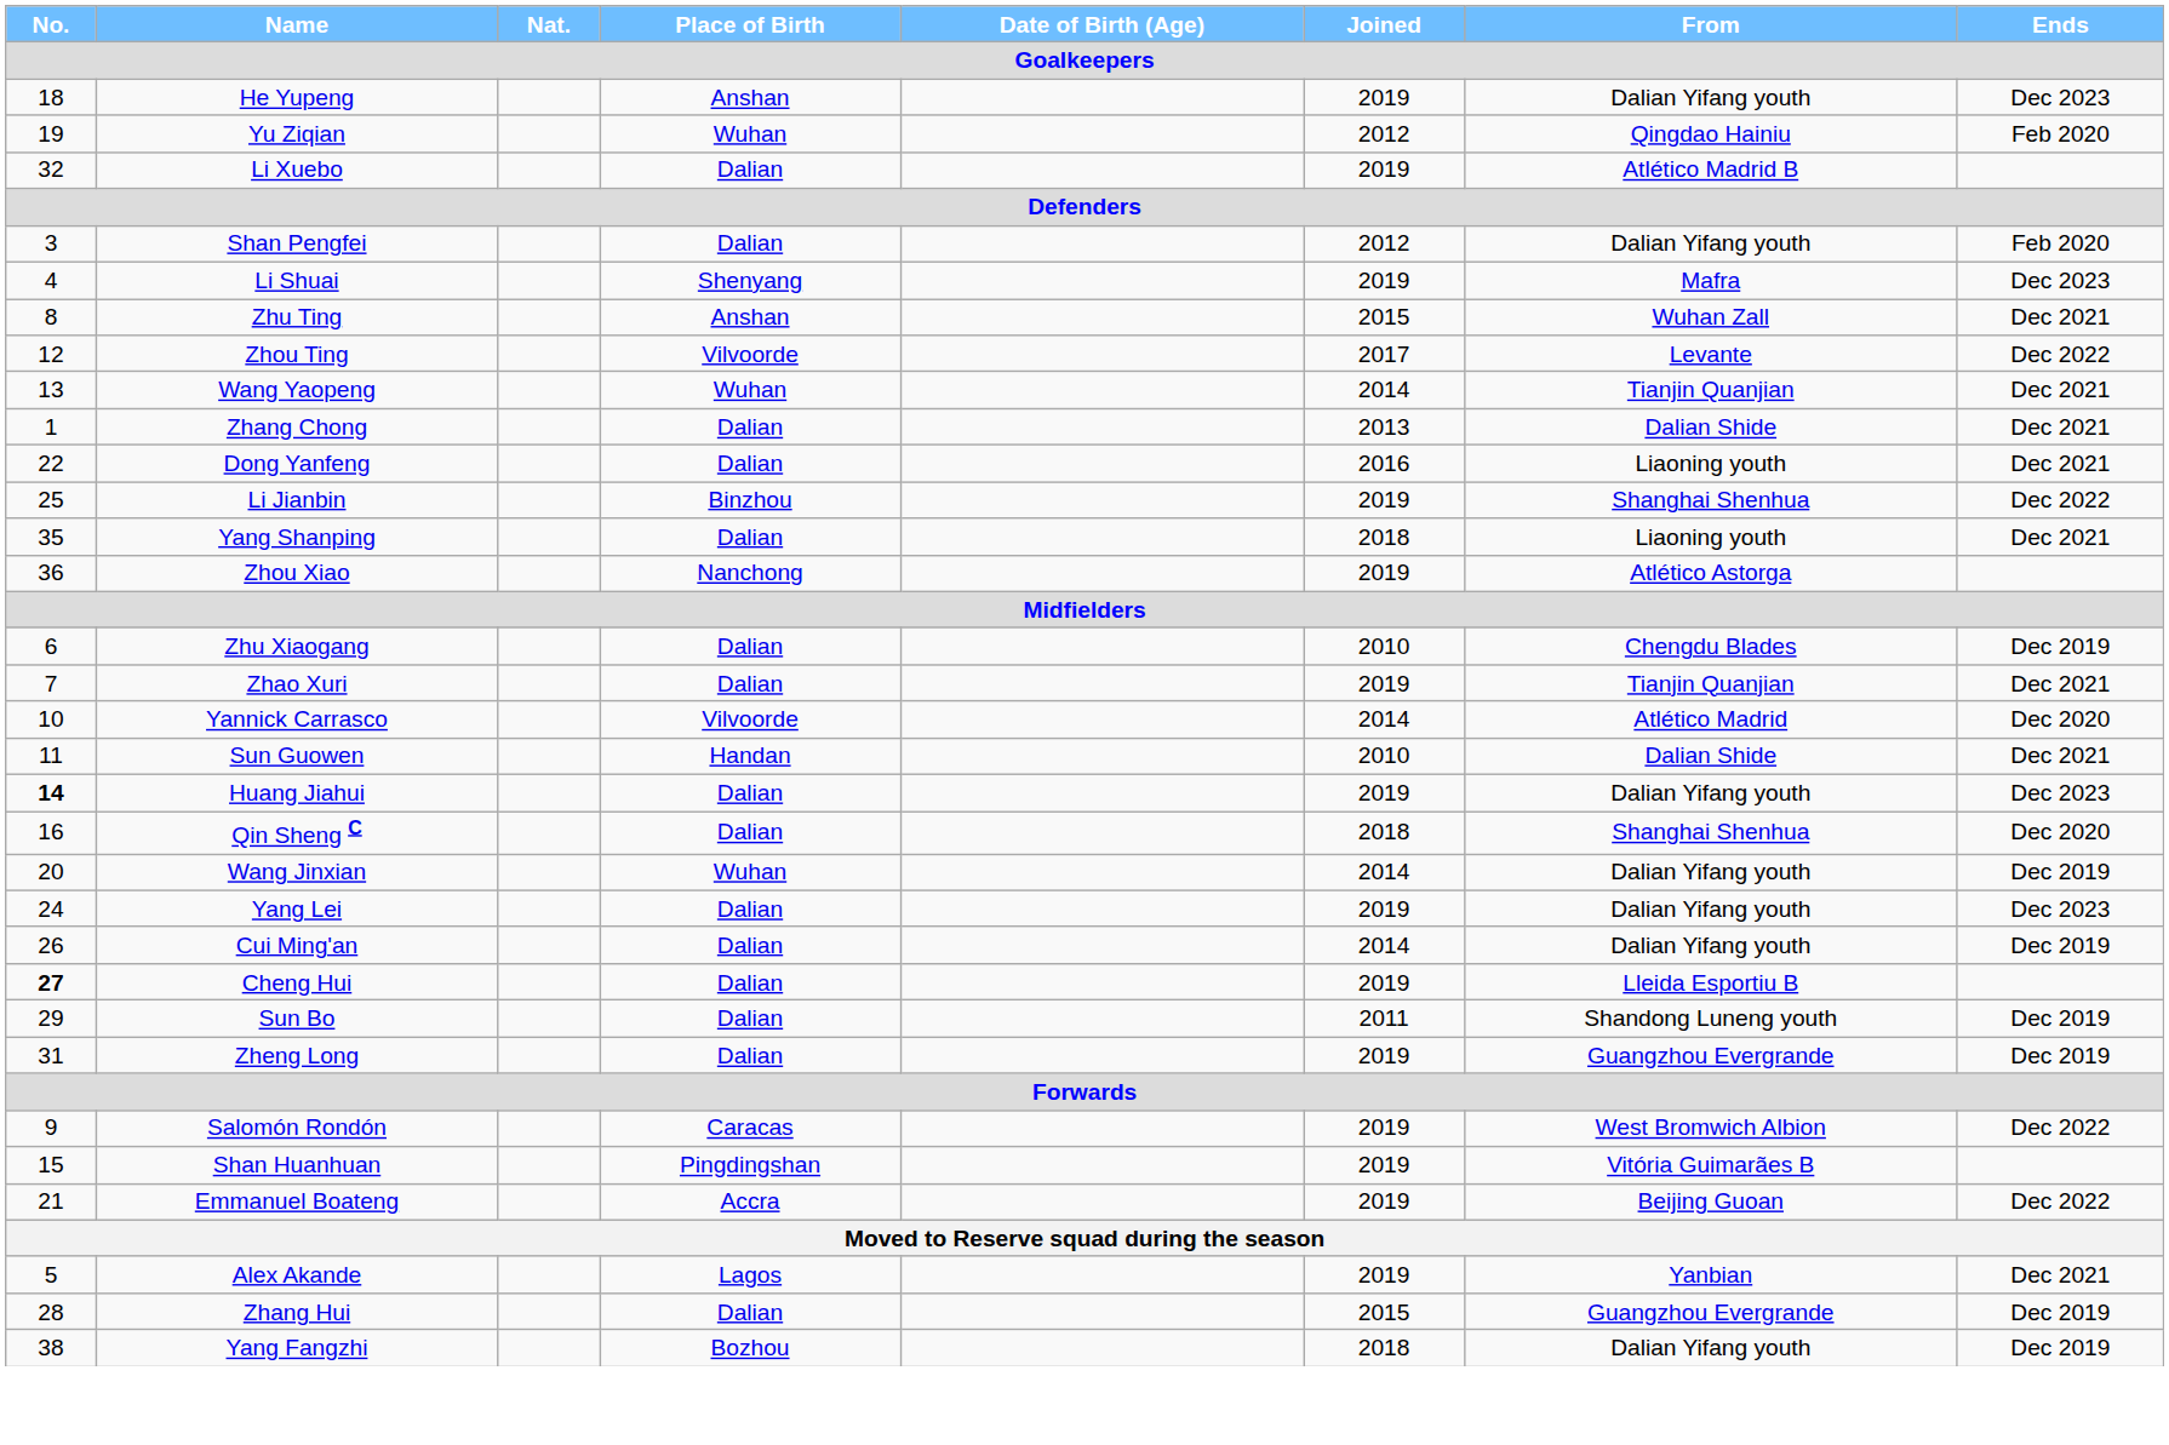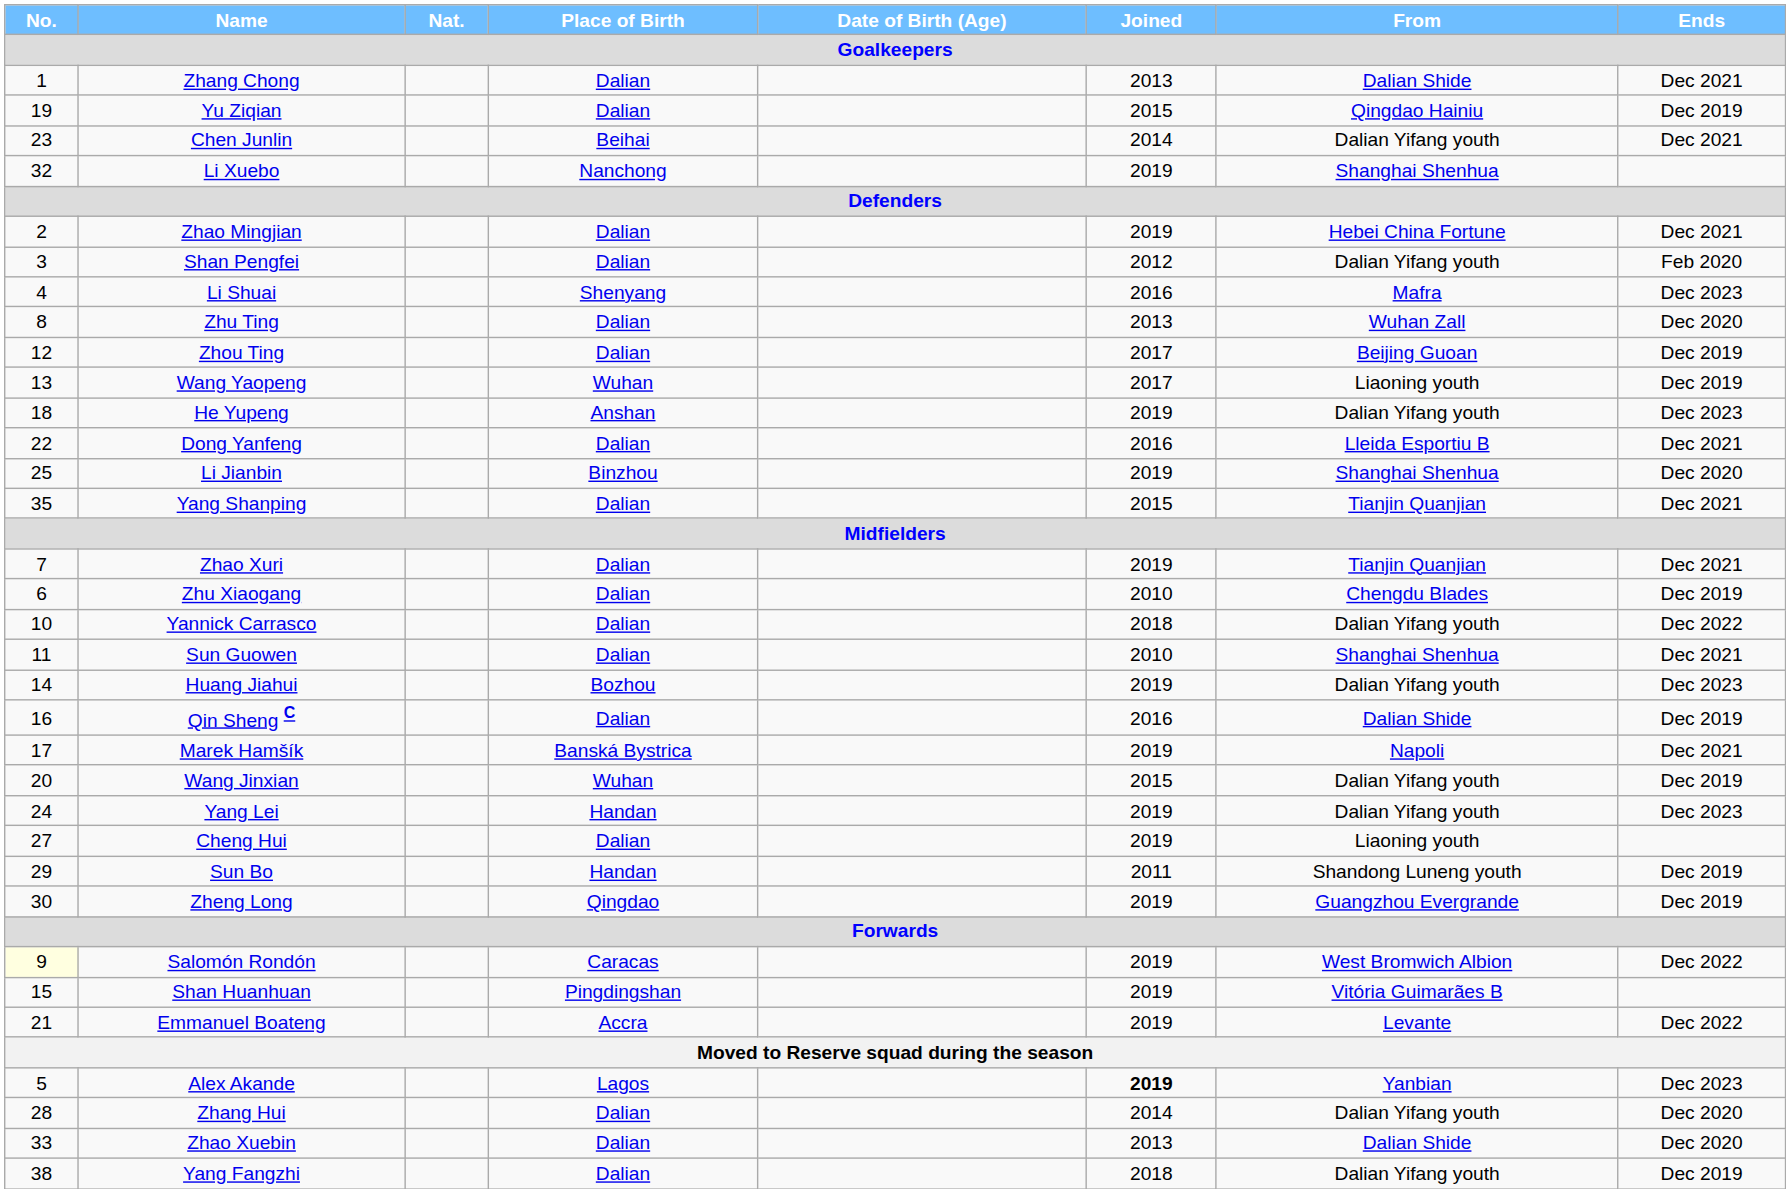rows swapped: Zhang Chong <-> He Yupeng
Yu Ziqian | Place of Birth: Wuhan -> Dalian
Yu Ziqian | Joined: 2012 -> 2015
Yu Ziqian | Ends: Feb 2020 -> Dec 2019
+ row: 23 | Chen Junlin | Beihai | 2014 | Dalian Yifang youth | Dec 2021
Li Xuebo | Place of Birth: Dalian -> Nanchong
Li Xuebo | From: Atlético Madrid B -> Shanghai Shenhua
+ row: 2 | Zhao Mingjian | Dalian | 2019 | Hebei China Fortune | Dec 2021
Li Shuai | Joined: 2019 -> 2016
Zhu Ting | Place of Birth: Anshan -> Dalian
Zhu Ting | Joined: 2015 -> 2013
Zhu Ting | Ends: Dec 2021 -> Dec 2020
Zhou Ting | Place of Birth: Vilvoorde -> Dalian
Zhou Ting | From: Levante -> Beijing Guoan
Zhou Ting | Ends: Dec 2022 -> Dec 2019
Wang Yaopeng | Joined: 2014 -> 2017
Wang Yaopeng | From: Tianjin Quanjian -> Liaoning youth
Wang Yaopeng | Ends: Dec 2021 -> Dec 2019
Dong Yanfeng | From: Liaoning youth -> Lleida Esportiu B
Li Jianbin | Ends: Dec 2022 -> Dec 2020
Yang Shanping | Joined: 2018 -> 2015
Yang Shanping | From: Liaoning youth -> Tianjin Quanjian
- row: 36 | Zhou Xiao | Nanchong | 2019 | Atlético Astorga
rows swapped: Zhu Xiaogang <-> Zhao Xuri
Yannick Carrasco | Place of Birth: Vilvoorde -> Dalian
Yannick Carrasco | Joined: 2014 -> 2018
Yannick Carrasco | From: Atlético Madrid -> Dalian Yifang youth
Yannick Carrasco | Ends: Dec 2020 -> Dec 2022
Sun Guowen | Place of Birth: Handan -> Dalian
Sun Guowen | From: Dalian Shide -> Shanghai Shenhua
Huang Jiahui | No.: bold -> normal
Huang Jiahui | Place of Birth: Dalian -> Bozhou
Qin Sheng C | Joined: 2018 -> 2016
Qin Sheng C | From: Shanghai Shenhua -> Dalian Shide
Qin Sheng C | Ends: Dec 2020 -> Dec 2019
+ row: 17 | Marek Hamšík | Banská Bystrica | 2019 | Napoli | Dec 2021
Wang Jinxian | Joined: 2014 -> 2015
Yang Lei | Place of Birth: Dalian -> Handan
- row: 26 | Cui Ming'an | Dalian | 2014 | Dalian Yifang youth | Dec 2019
Cheng Hui | No.: bold -> normal
Cheng Hui | From: Lleida Esportiu B -> Liaoning youth
Sun Bo | Place of Birth: Dalian -> Handan
Zheng Long | No.: 31 -> 30
Zheng Long | Place of Birth: Dalian -> Qingdao
Salomón Rondón | No.: no background -> lightyellow background
Emmanuel Boateng | From: Beijing Guoan -> Levante
Alex Akande | Joined: normal -> bold
Alex Akande | Ends: Dec 2021 -> Dec 2023
Zhang Hui | Joined: 2015 -> 2014
Zhang Hui | From: Guangzhou Evergrande -> Dalian Yifang youth
Zhang Hui | Ends: Dec 2019 -> Dec 2020
+ row: 33 | Zhao Xuebin | Dalian | 2013 | Dalian Shide | Dec 2020
Yang Fangzhi | Place of Birth: Bozhou -> Dalian
